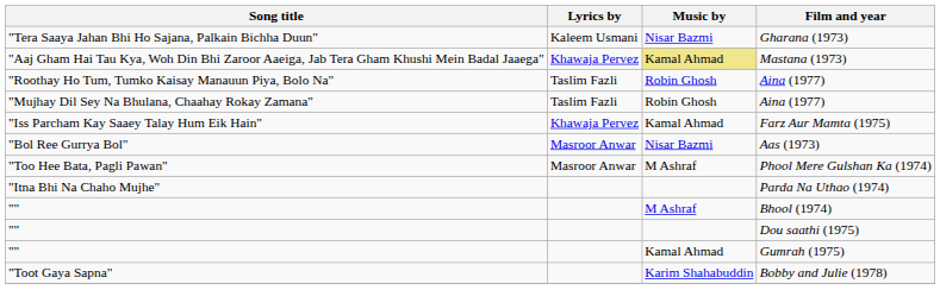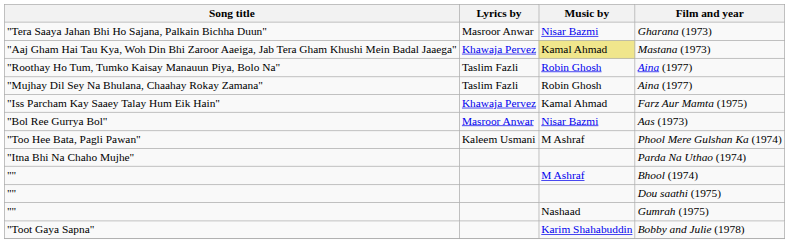Gharana (1973) | Lyrics by: Kaleem Usmani -> Masroor Anwar
Phool Mere Gulshan Ka (1974) | Lyrics by: Masroor Anwar -> Kaleem Usmani
Gumrah (1975) | Music by: Kamal Ahmad -> Nashaad
